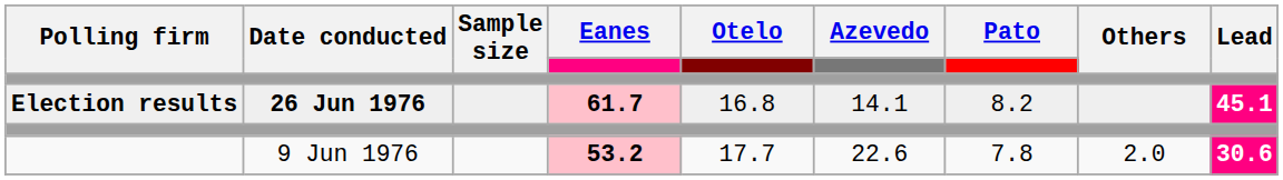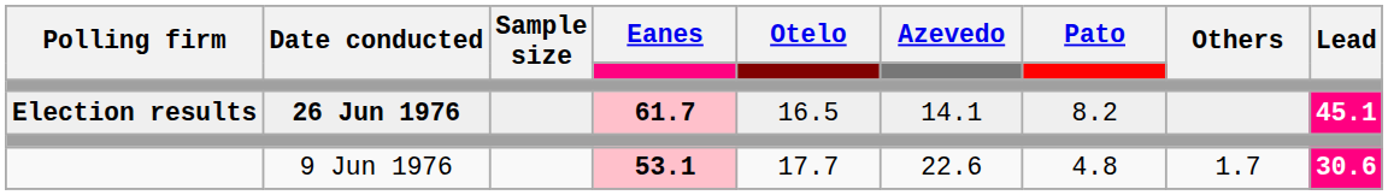26 Jun 1976 | Otelo: 16.8 -> 16.5
9 Jun 1976 | Eanes: 53.2 -> 53.1
9 Jun 1976 | Pato: 7.8 -> 4.8
9 Jun 1976 | Others: 2.0 -> 1.7
